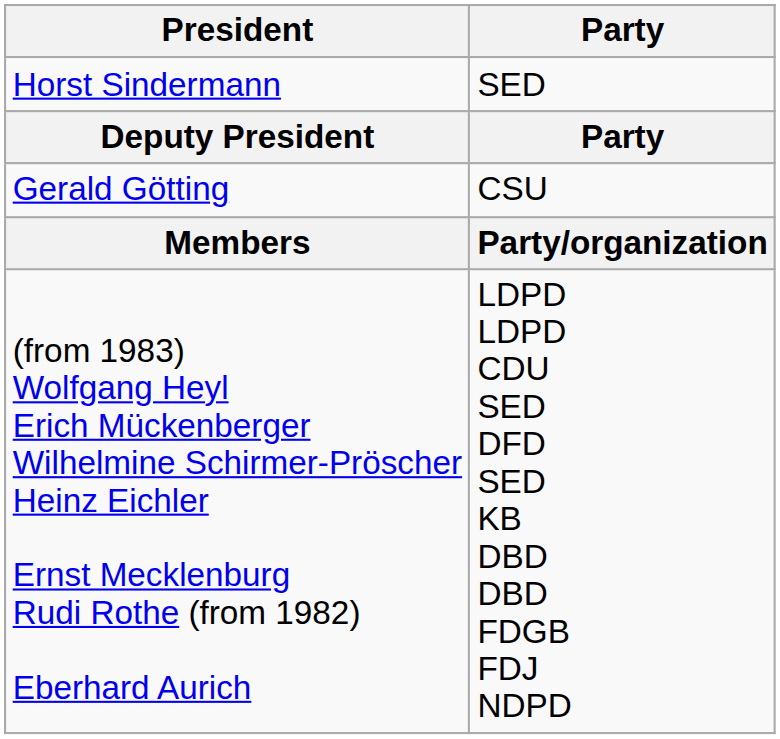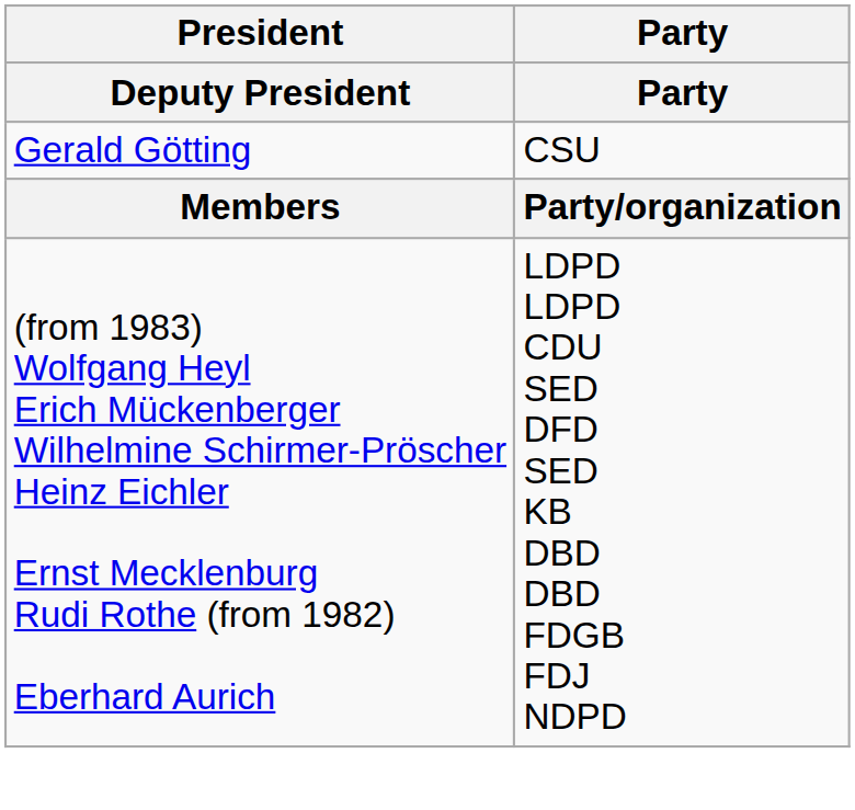- row: Horst Sindermann | SED
